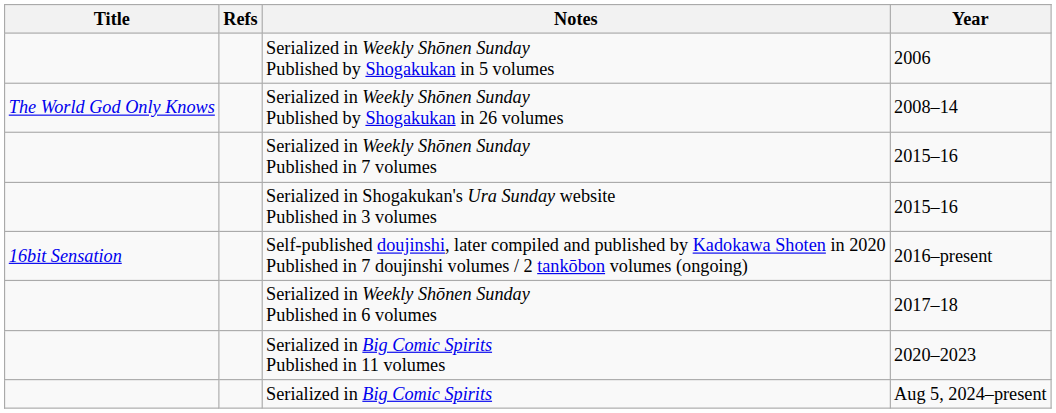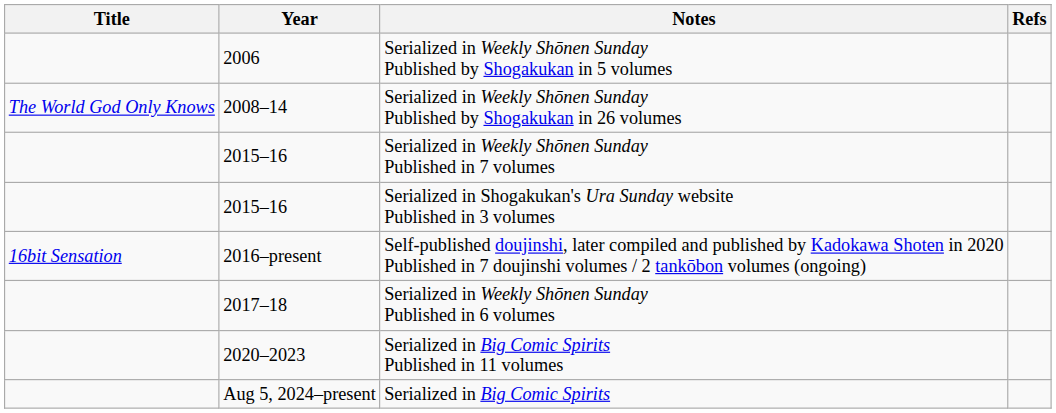columns swapped: Year <-> Refs
